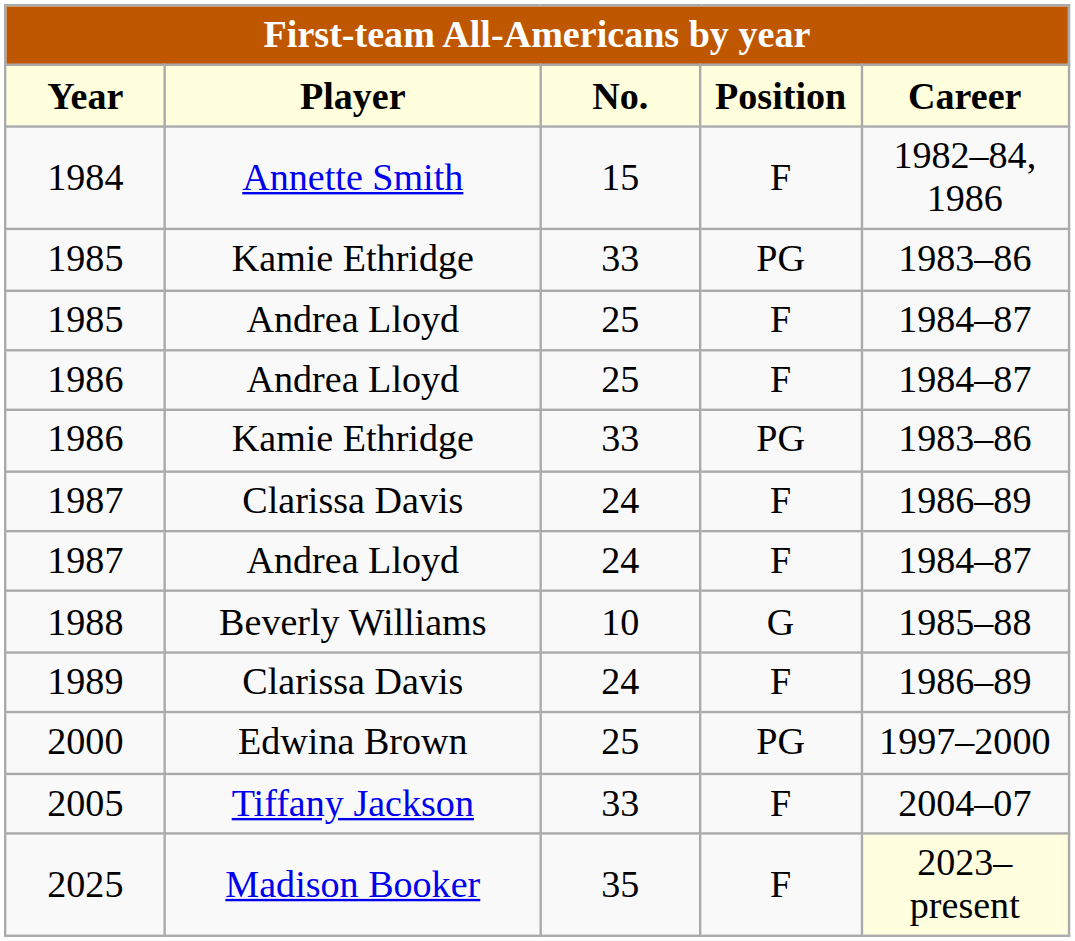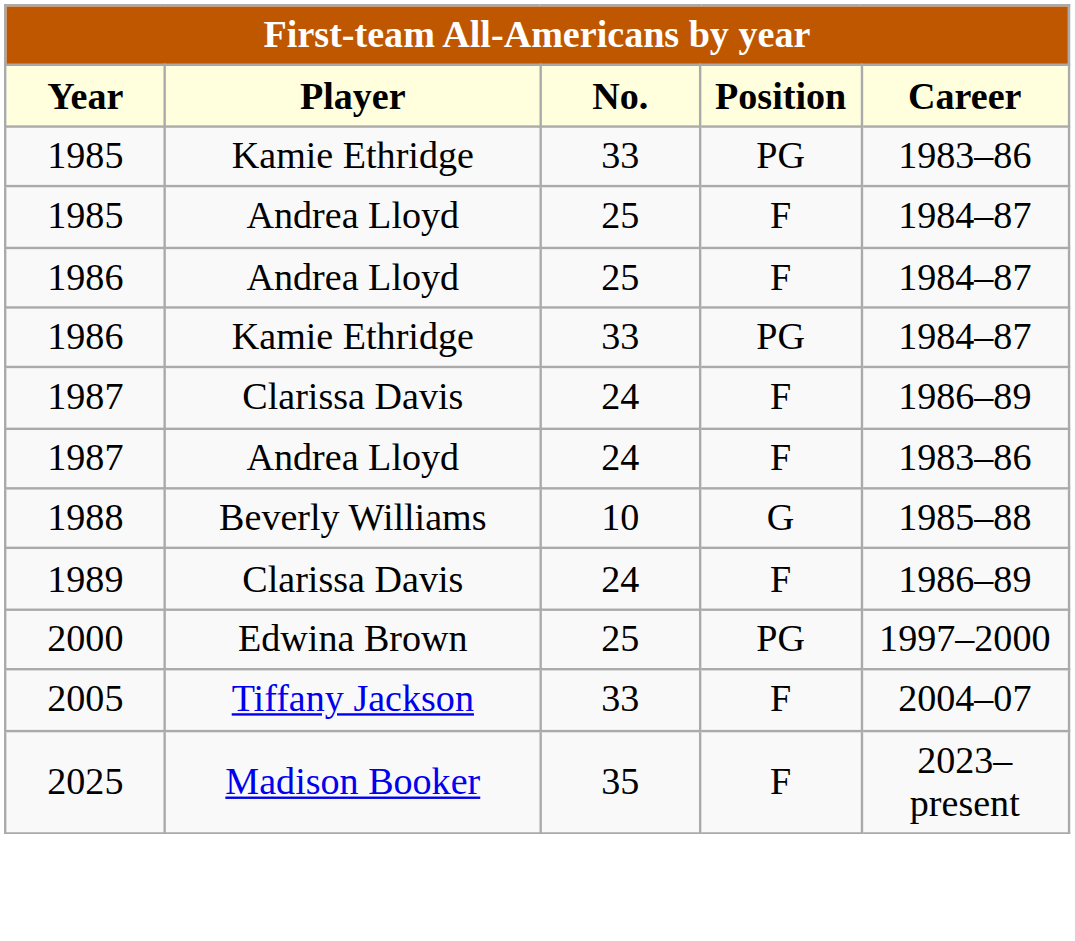- row: 1984 | Annette Smith | 15 | F | 1982–84, 1986
1986 / Kamie Ethridge | Career: 1983–86 -> 1984–87
1987 / Andrea Lloyd | Career: 1984–87 -> 1983–86
2025 | Career: lightyellow background -> no background
